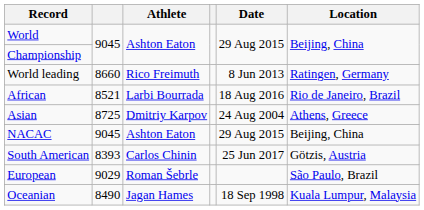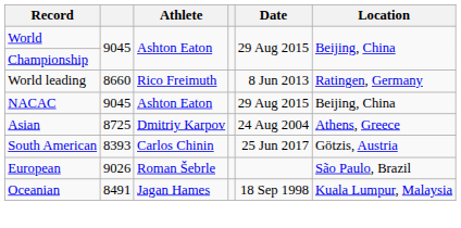- row: African | 8521 | Larbi Bourrada | 18 Aug 2016 | Rio de Janeiro, Brazil
rows swapped: Asian <-> NACAC
European | column 2: 9029 -> 9026
Oceanian | column 2: 8490 -> 8491
